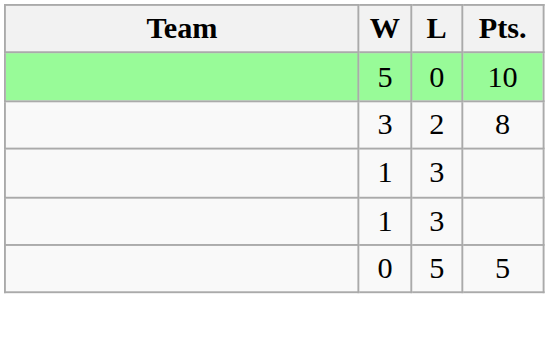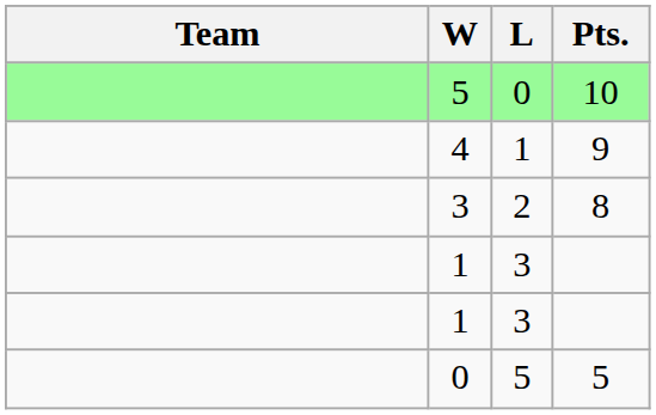+ row: 4 | 1 | 9
